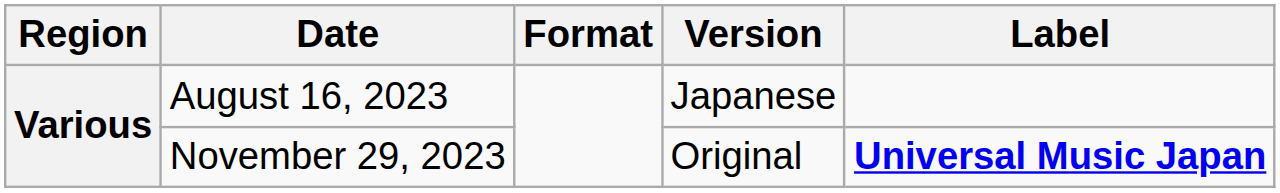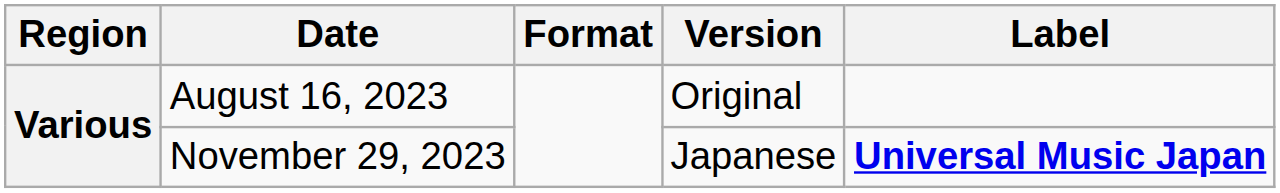August 16, 2023 | Version: Japanese -> Original
November 29, 2023 | Version: Original -> Japanese
